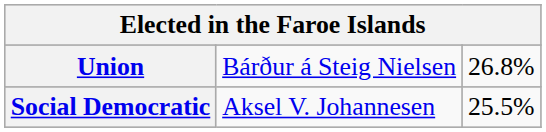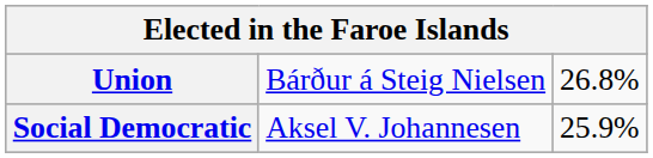Social Democratic | column 3: 25.5% -> 25.9%
